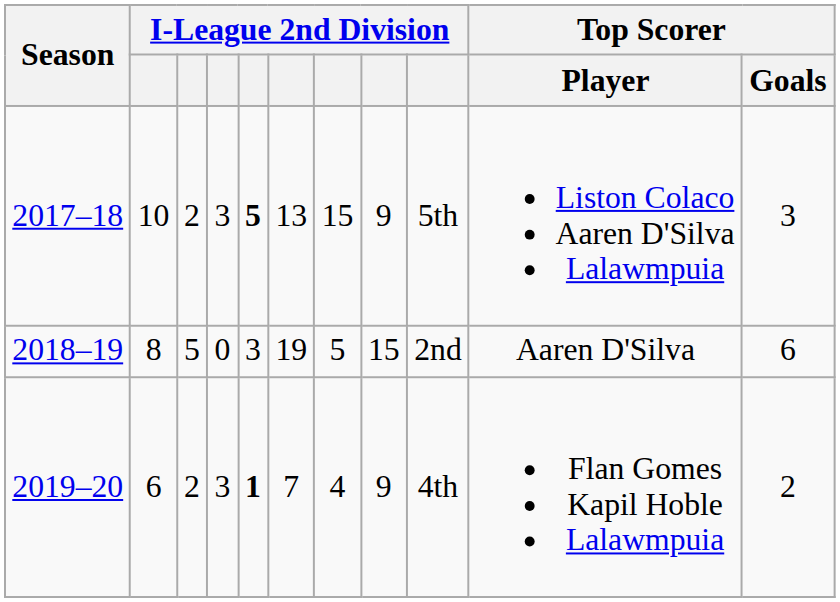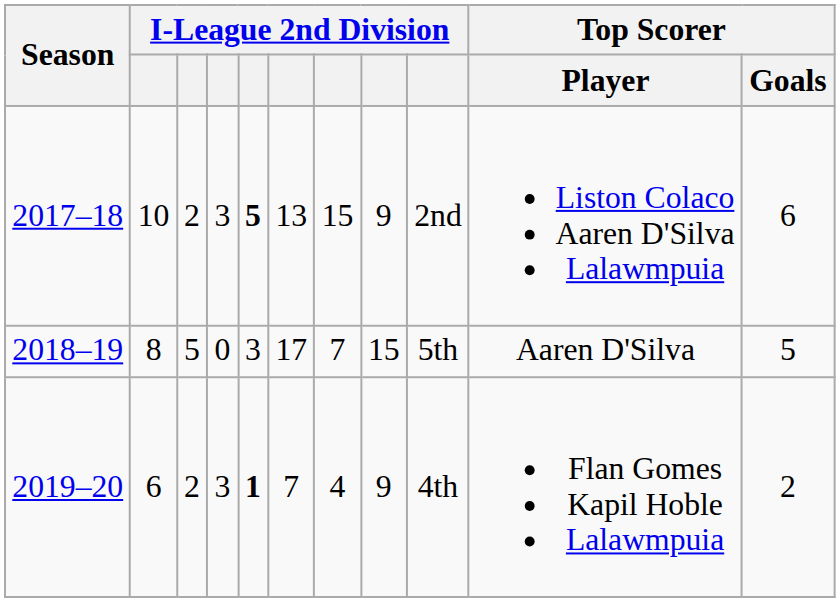2017–18 | column 9: 5th -> 2nd
2017–18 | Top Scorer / Goals: 3 -> 6
2018–19 | column 6: 19 -> 17
2018–19 | column 7: 5 -> 7
2018–19 | column 9: 2nd -> 5th
2018–19 | Top Scorer / Goals: 6 -> 5
